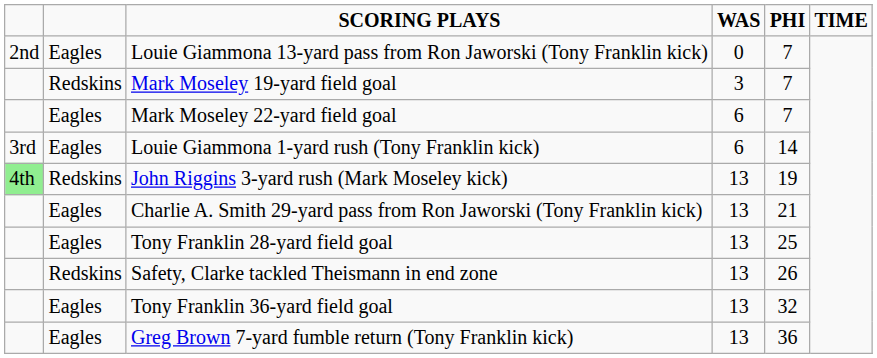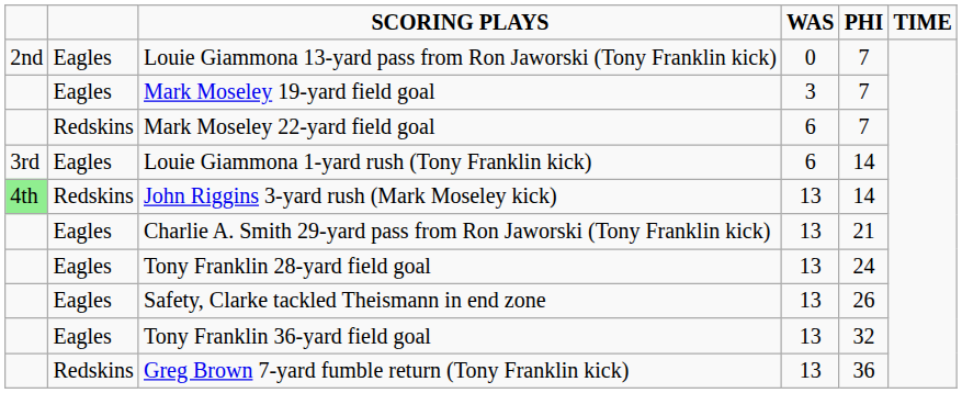Mark Moseley 19-yard field goal | column 2: Redskins -> Eagles
Mark Moseley 22-yard field goal | column 2: Eagles -> Redskins
John Riggins 3-yard rush (Mark Moseley kick) | PHI: 19 -> 14
Tony Franklin 28-yard field goal | PHI: 25 -> 24
Safety, Clarke tackled Theismann in end zone | column 2: Redskins -> Eagles
Greg Brown 7-yard fumble return (Tony Franklin kick) | column 2: Eagles -> Redskins
